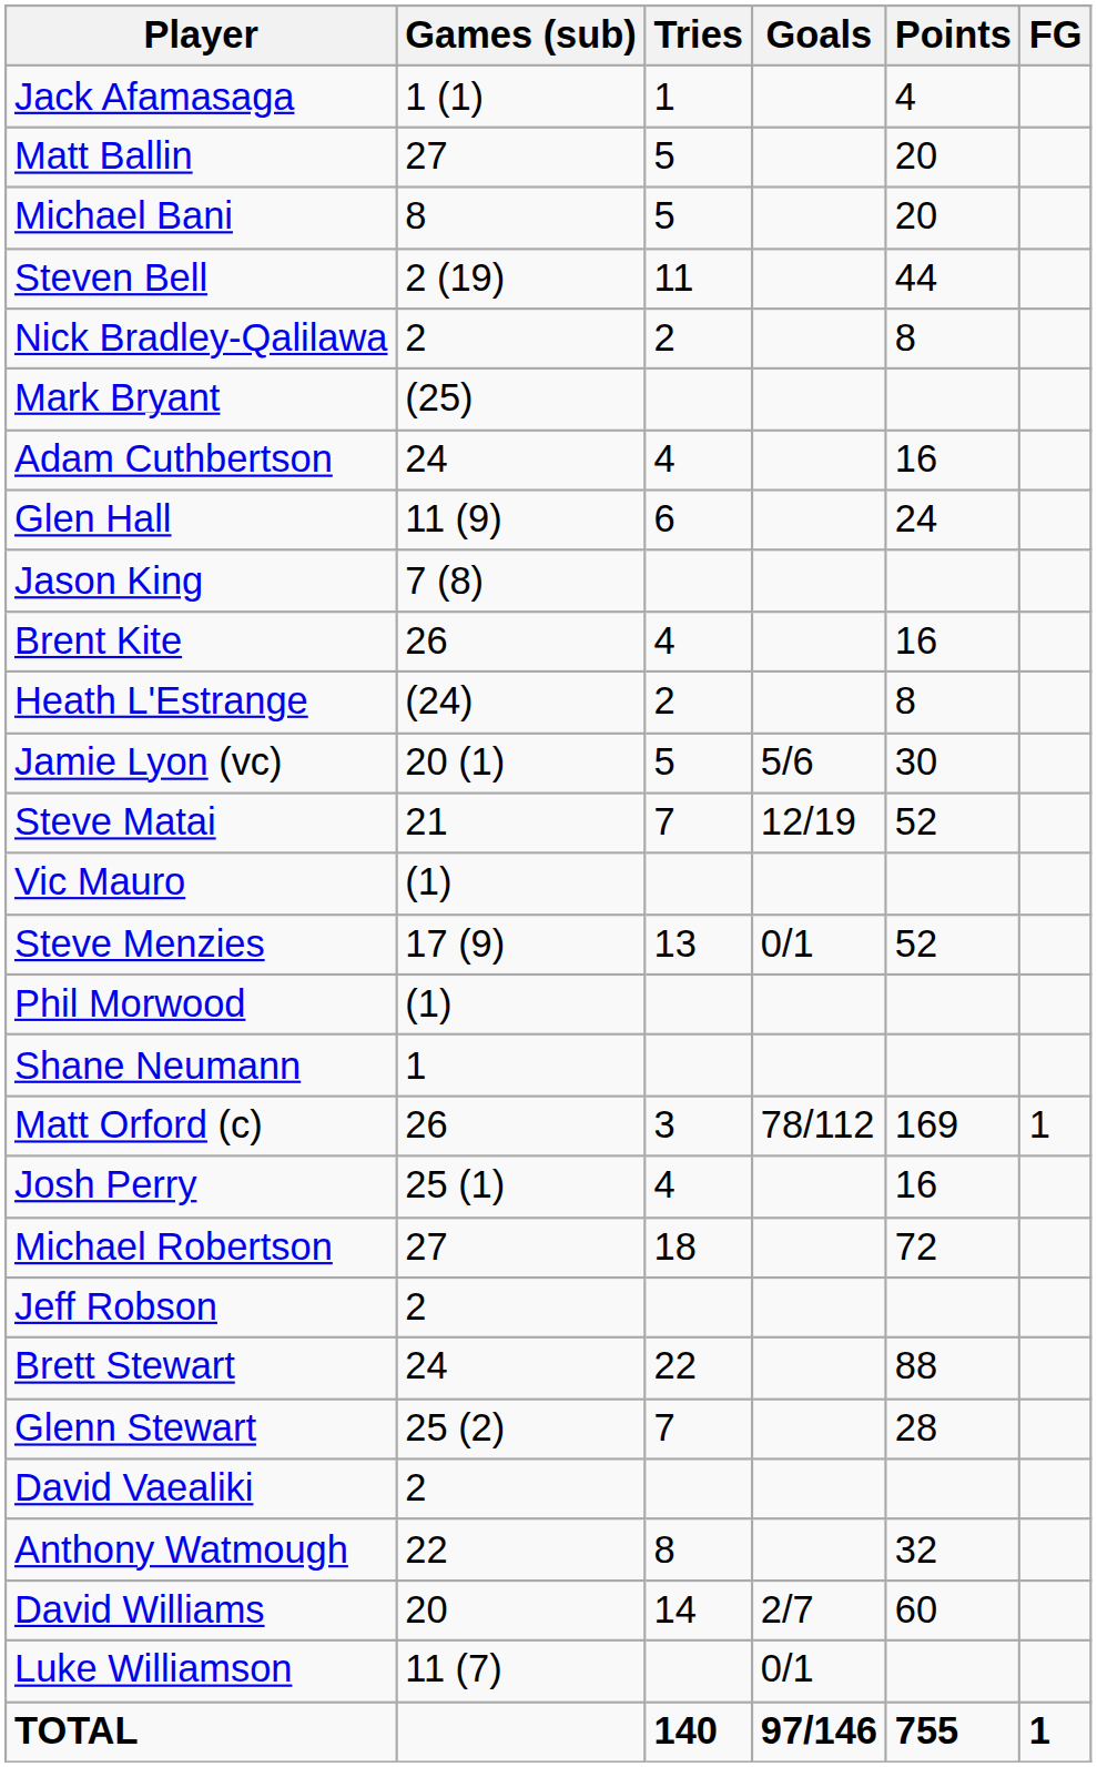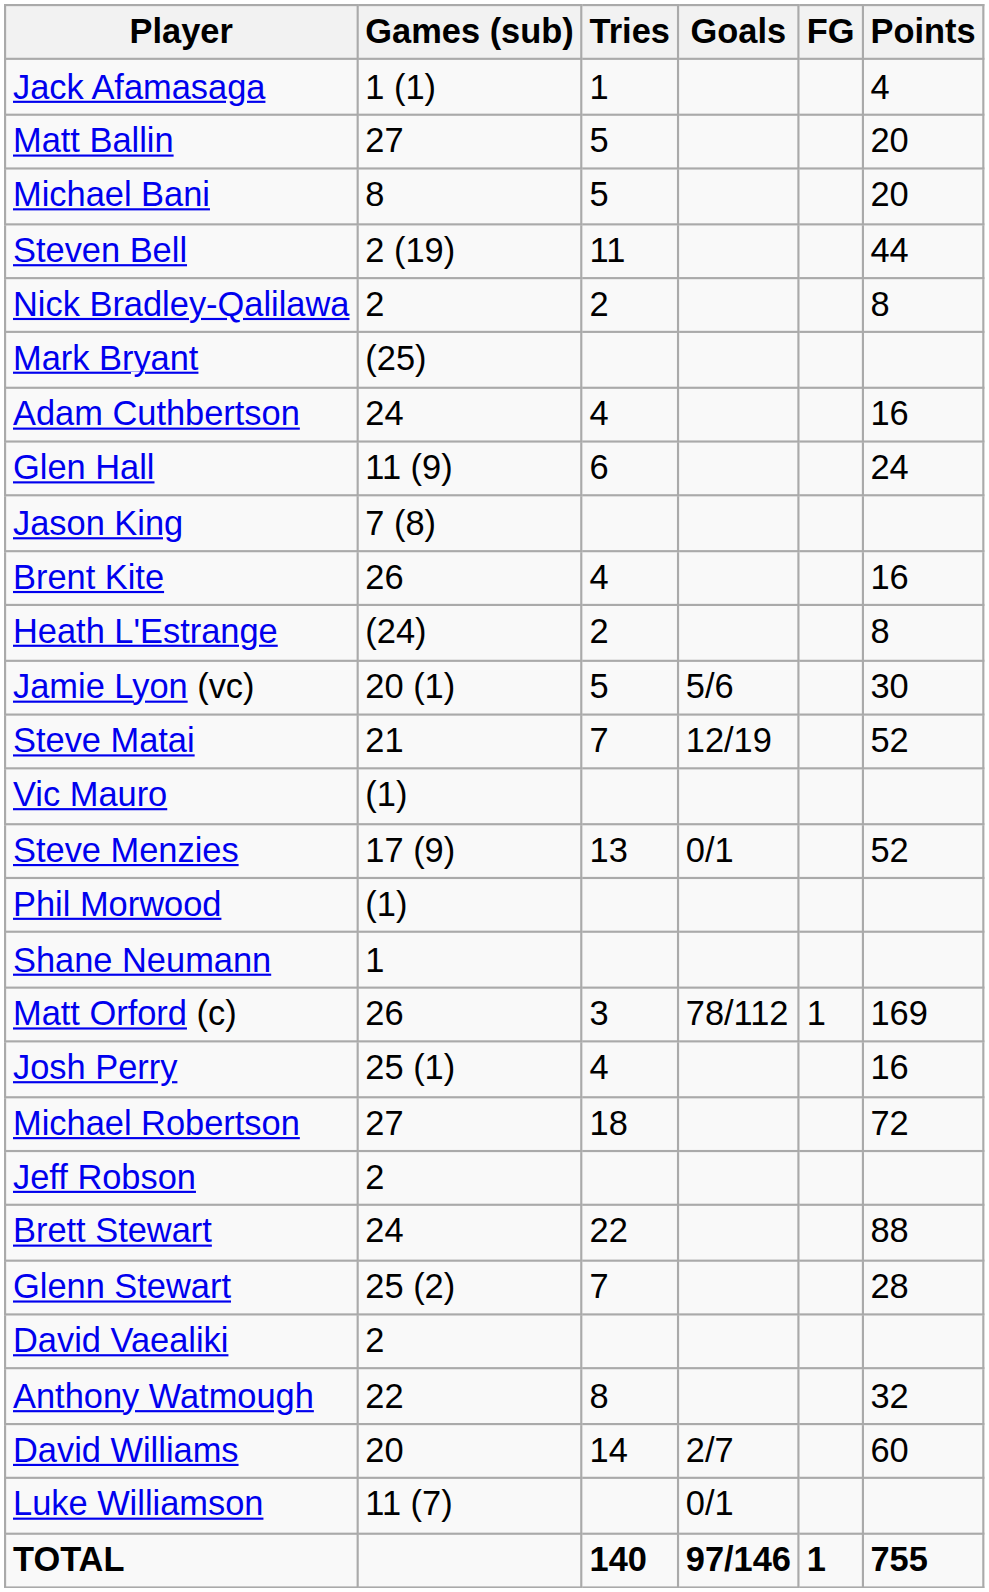columns swapped: FG <-> Points
